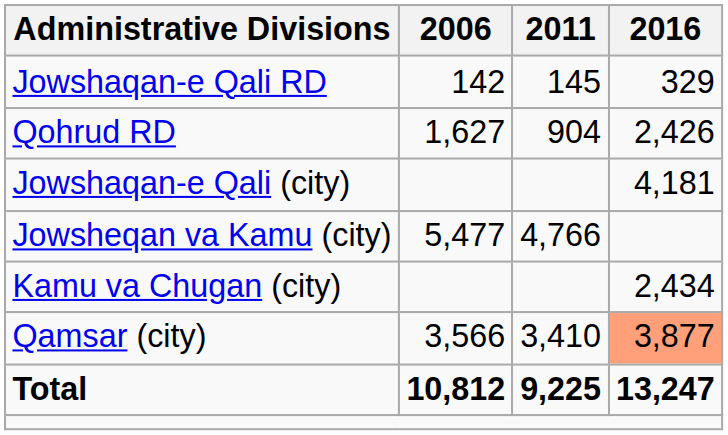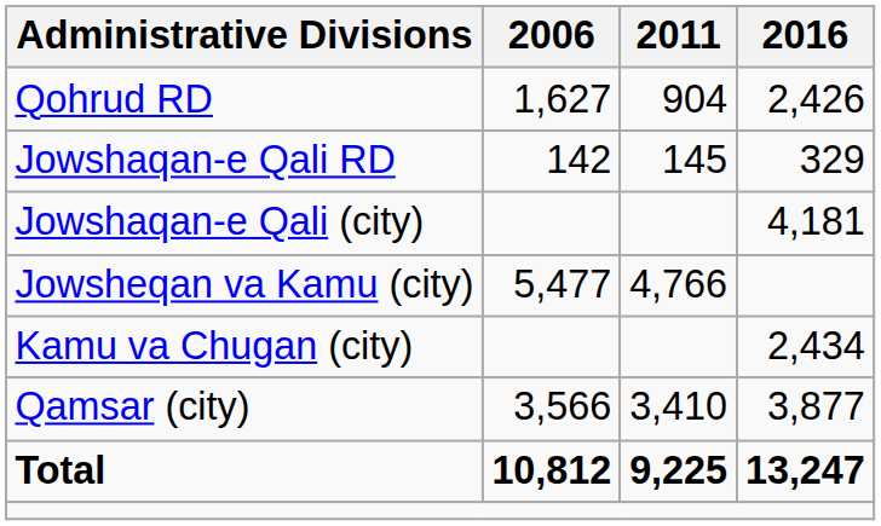rows swapped: Jowshaqan-e Qali RD <-> Qohrud RD
Qamsar (city) | 2016: lightsalmon background -> no background
